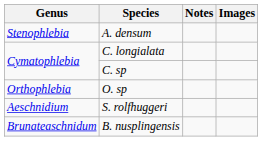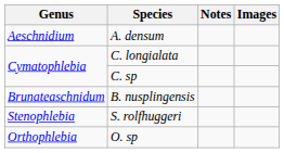A. densum | Genus: Stenophlebia -> Aeschnidium
rows swapped: O. sp <-> B. nusplingensis
S. rolfhuggeri | Genus: Aeschnidium -> Stenophlebia
